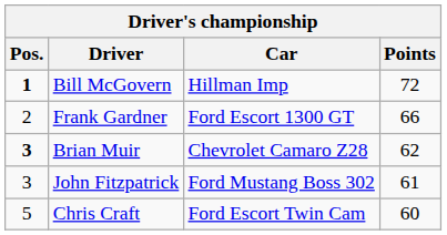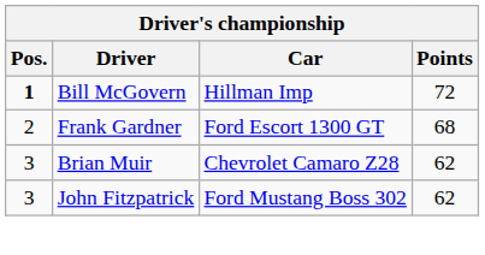Frank Gardner | Points: 66 -> 68
Brian Muir | Pos.: bold -> normal
John Fitzpatrick | Points: 61 -> 62
- row: 5 | Chris Craft | Ford Escort Twin Cam | 60
